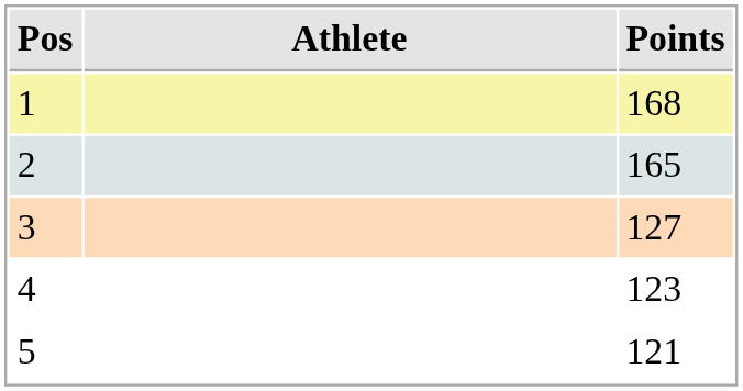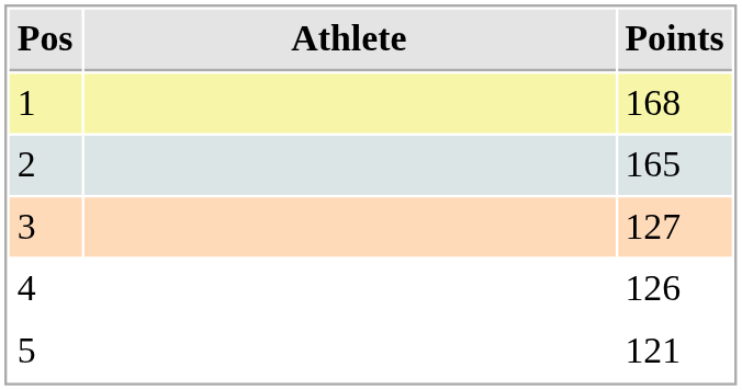4 | Points: 123 -> 126
